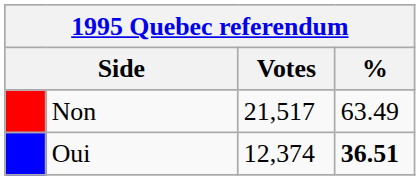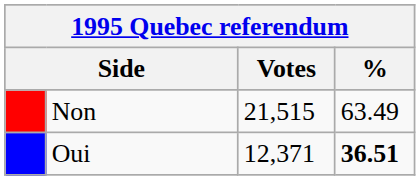Non | Votes: 21,517 -> 21,515
Oui | Votes: 12,374 -> 12,371
